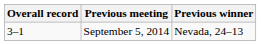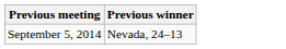- column: Overall record | 3–1
